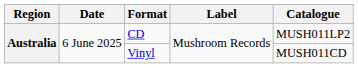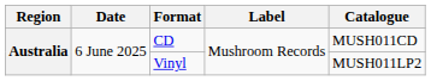CD | Catalogue: MUSH011LP2 -> MUSH011CD
Vinyl | Catalogue: MUSH011CD -> MUSH011LP2
